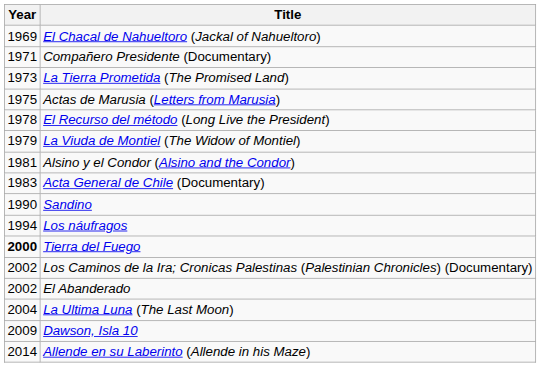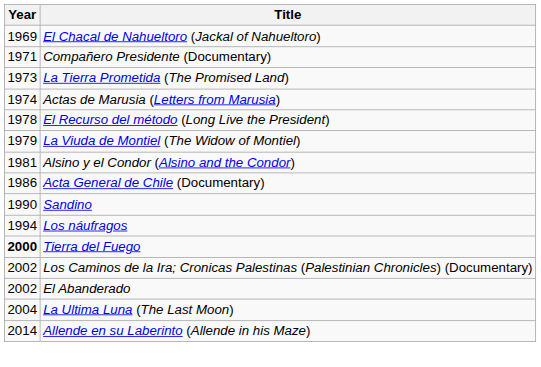Actas de Marusia (Letters from Marusia) | Year: 1975 -> 1974
Acta General de Chile (Documentary) | Year: 1983 -> 1986
- row: 2009 | Dawson, Isla 10
